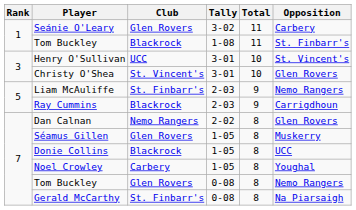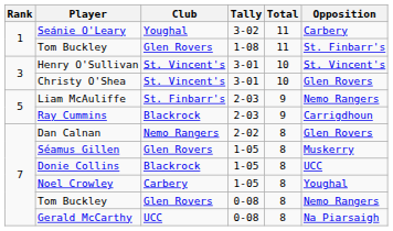Seánie O'Leary | Club: Glen Rovers -> Youghal
Tom Buckley / 1-08 | Club: Blackrock -> Glen Rovers
Henry O'Sullivan | Club: UCC -> St. Vincent's
Gerald McCarthy | Club: St. Finbarr's -> UCC
